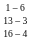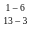- row: 16 – 4
